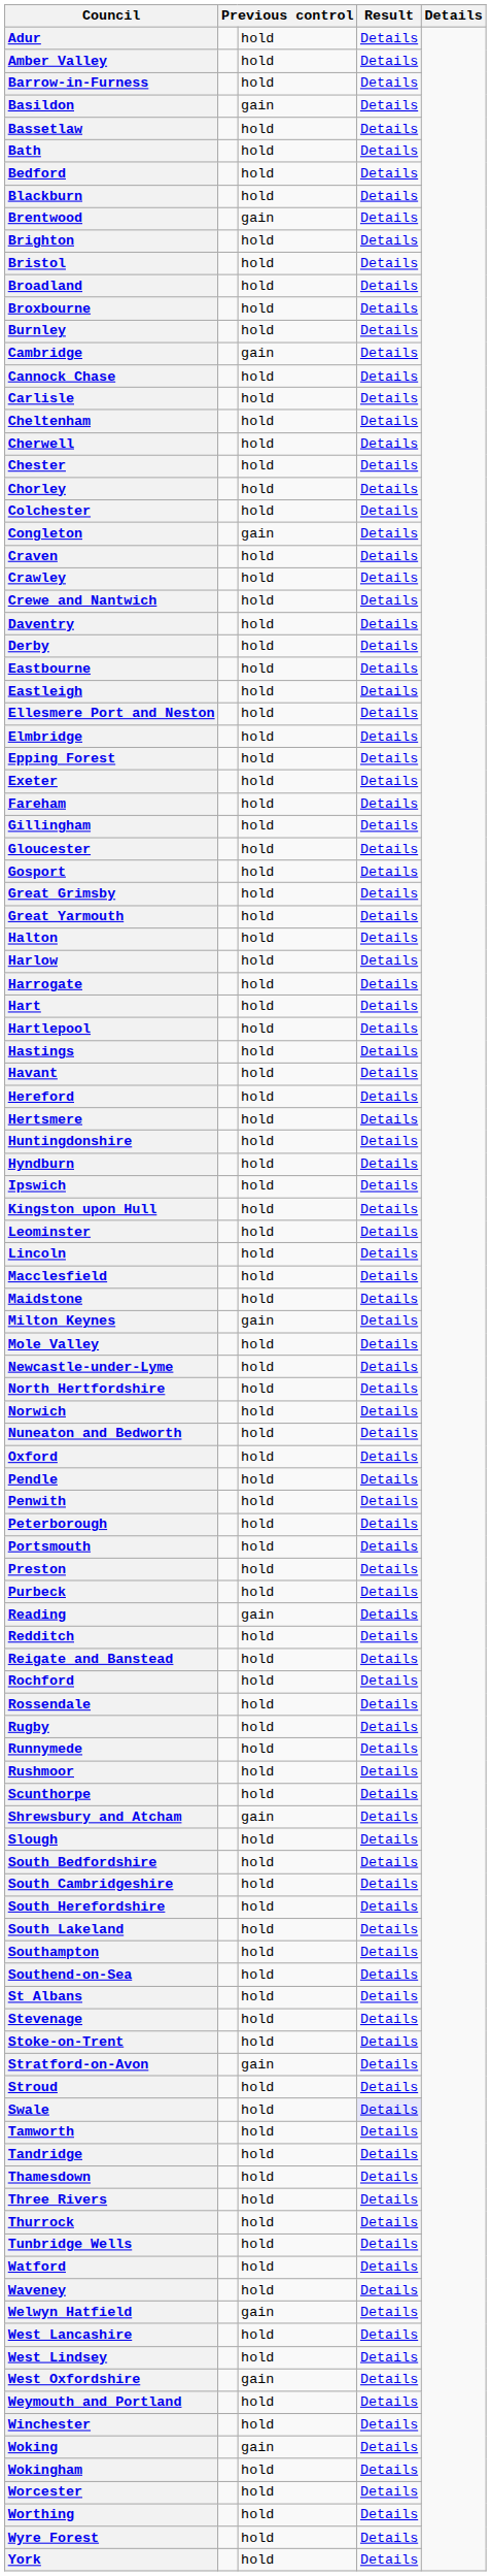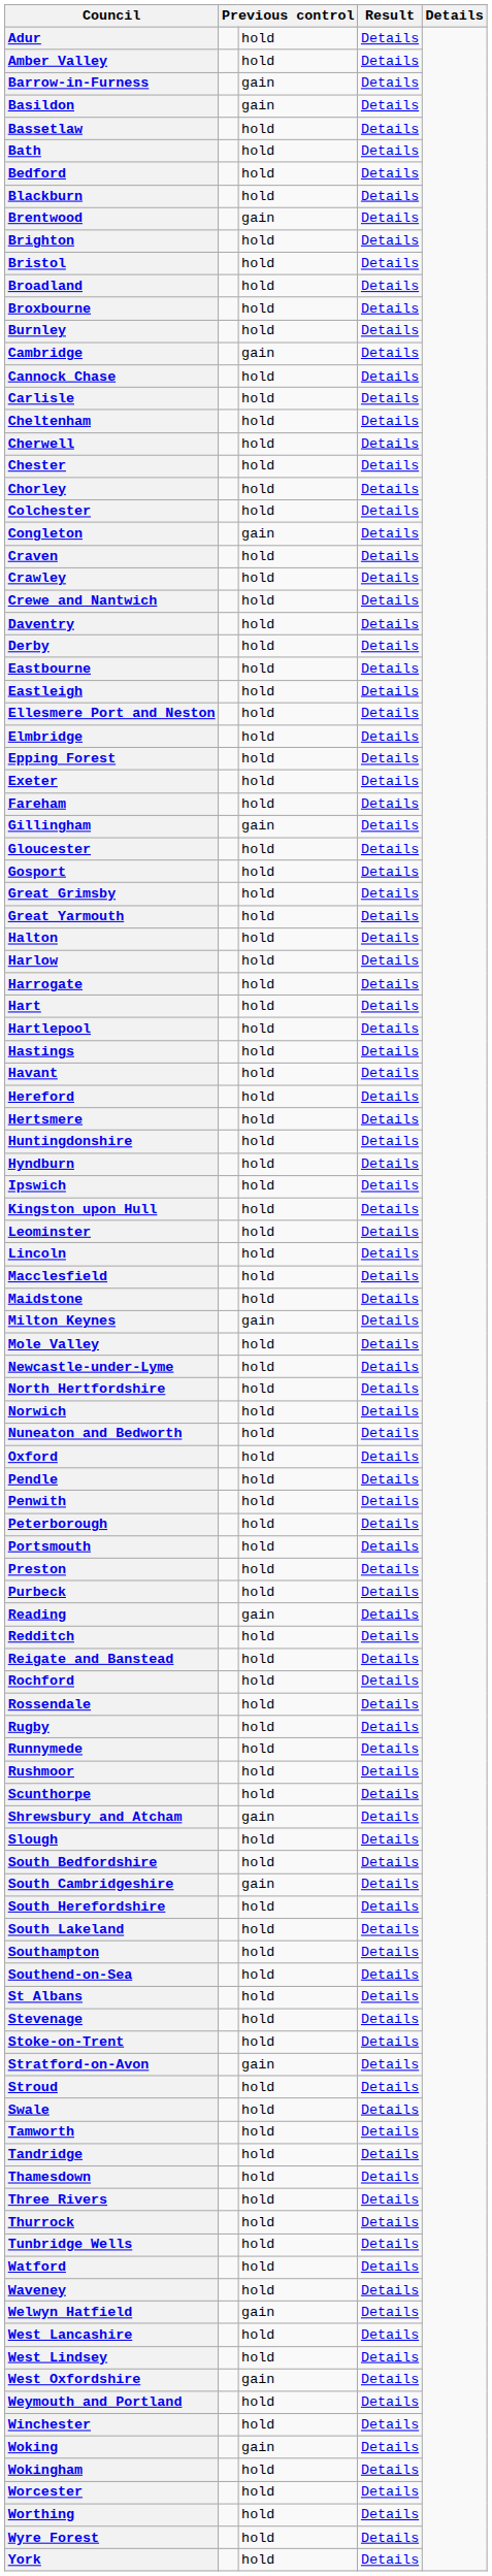Barrow-in-Furness | column 3: hold -> gain
Gillingham | column 3: hold -> gain
South Cambridgeshire | column 3: hold -> gain
Swale | column 4: lavender background -> no background
